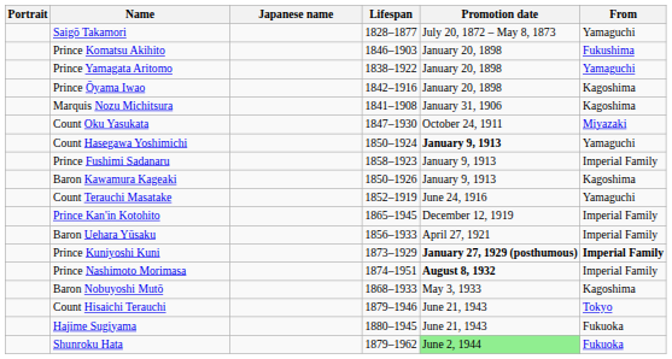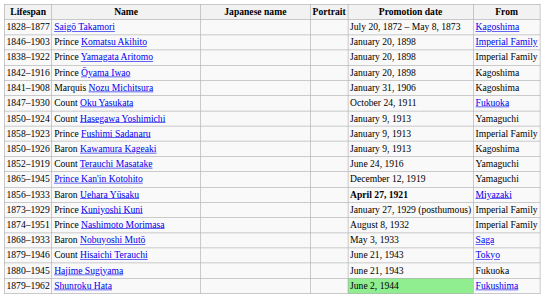columns swapped: Portrait <-> Lifespan
Saigō Takamori | From: Yamaguchi -> Kagoshima
Prince Komatsu Akihito | From: Fukushima -> Imperial Family
Prince Yamagata Aritomo | From: Yamaguchi -> Imperial Family
Count Oku Yasukata | From: Miyazaki -> Fukuoka
Count Hasegawa Yoshimichi | Promotion date: bold -> normal
Prince Kan'in Kotohito | From: Imperial Family -> Yamaguchi
Baron Uehara Yūsaku | Promotion date: normal -> bold
Baron Uehara Yūsaku | From: Imperial Family -> Miyazaki
Prince Kuniyoshi Kuni | Promotion date: bold -> normal
Prince Kuniyoshi Kuni | From: bold -> normal
Prince Nashimoto Morimasa | Promotion date: bold -> normal
Baron Nobuyoshi Mutō | From: Kagoshima -> Saga
Shunroku Hata | From: Fukuoka -> Fukushima
